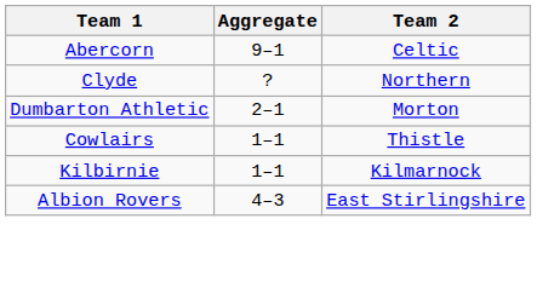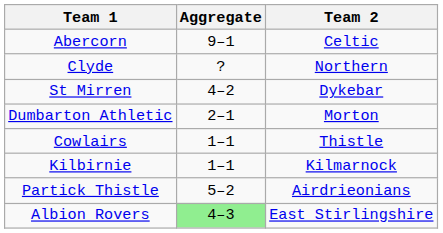+ row: St Mirren | 4–2 | Dykebar
+ row: Partick Thistle | 5–2 | Airdrieonians
Albion Rovers | Aggregate: no background -> lightgreen background
